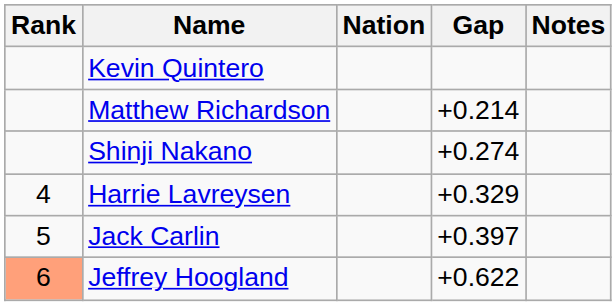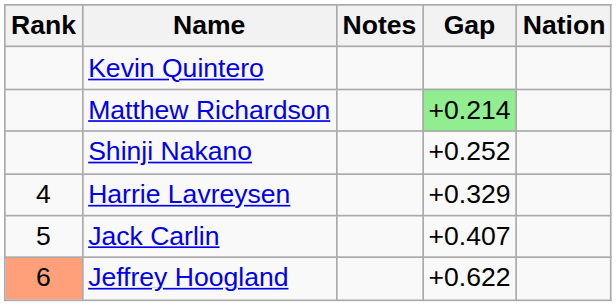columns swapped: Nation <-> Notes
Matthew Richardson | Gap: no background -> lightgreen background
Shinji Nakano | Gap: +0.274 -> +0.252
Jack Carlin | Gap: +0.397 -> +0.407
